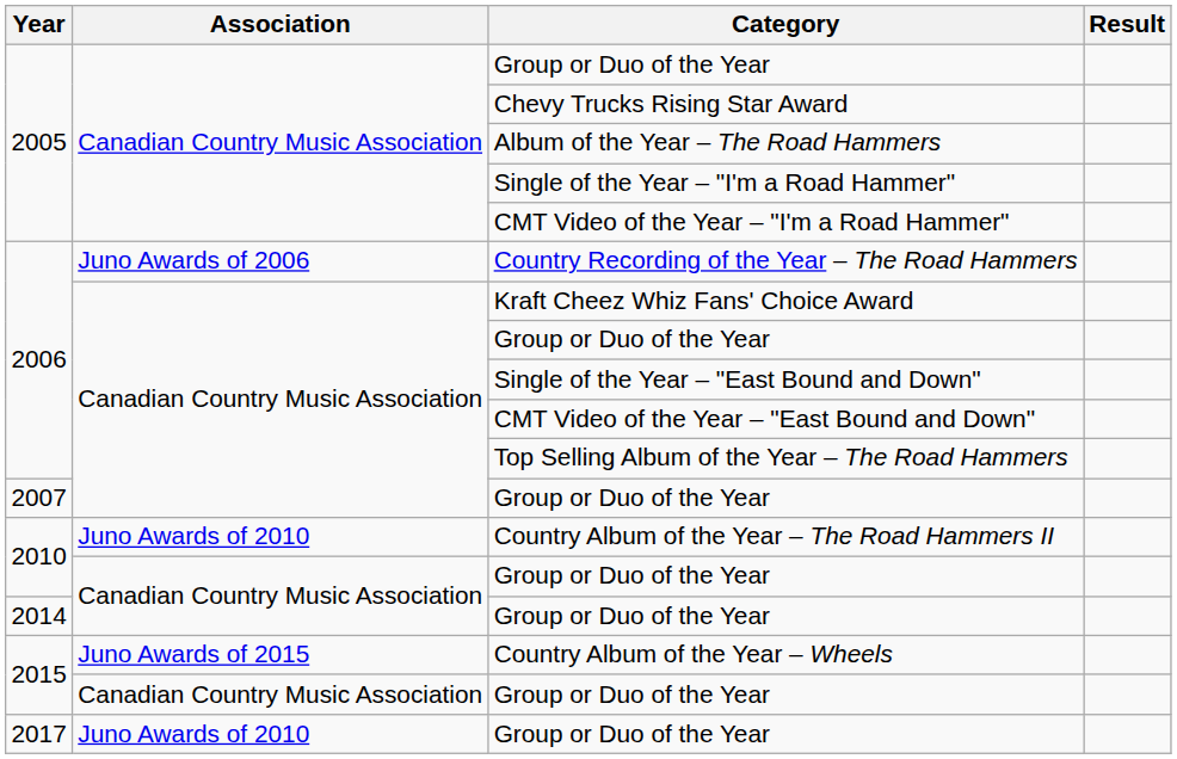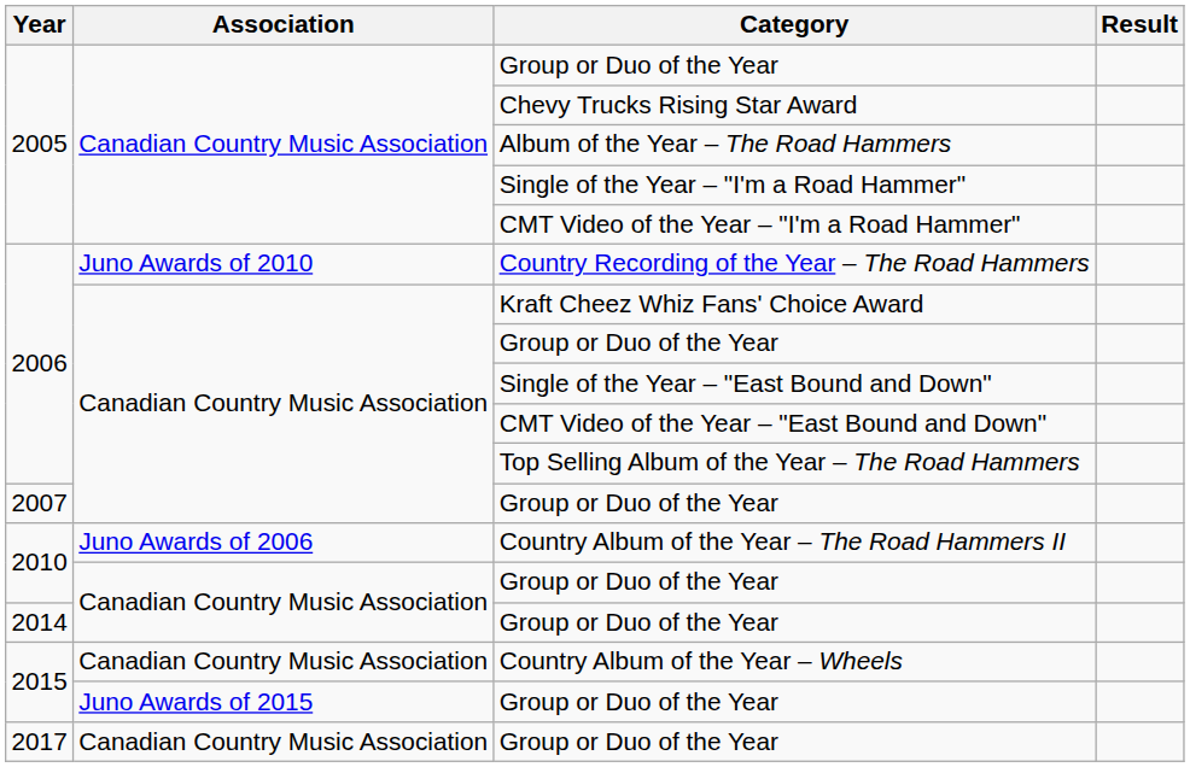Country Recording of the Year – The Road Hammers | Association: Juno Awards of 2006 -> Juno Awards of 2010
Country Album of the Year – The Road Hammers II | Association: Juno Awards of 2010 -> Juno Awards of 2006
Country Album of the Year – Wheels | Association: Juno Awards of 2015 -> Canadian Country Music Association
2015 / Group or Duo of the Year | Association: Canadian Country Music Association -> Juno Awards of 2015
2017 / Group or Duo of the Year | Association: Juno Awards of 2010 -> Canadian Country Music Association
